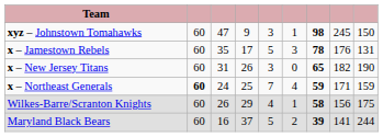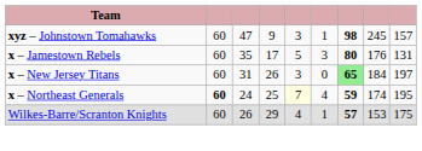xyz – Johnstown Tomahawks | column 9: 150 -> 157
x – Jamestown Rebels | column 7: 78 -> 80
x – New Jersey Titans | column 7: no background -> lightgreen background
x – New Jersey Titans | column 8: 182 -> 184
x – New Jersey Titans | column 9: 190 -> 197
x – Northeast Generals | column 5: no background -> lightyellow background
x – Northeast Generals | column 8: 171 -> 174
x – Northeast Generals | column 9: 159 -> 195
Wilkes-Barre/Scranton Knights | column 7: 58 -> 57
Wilkes-Barre/Scranton Knights | column 8: 156 -> 153
- row: Maryland Black Bears | 60 | 16 | 37 | 5 | 2 | 39 | 141 | 244
